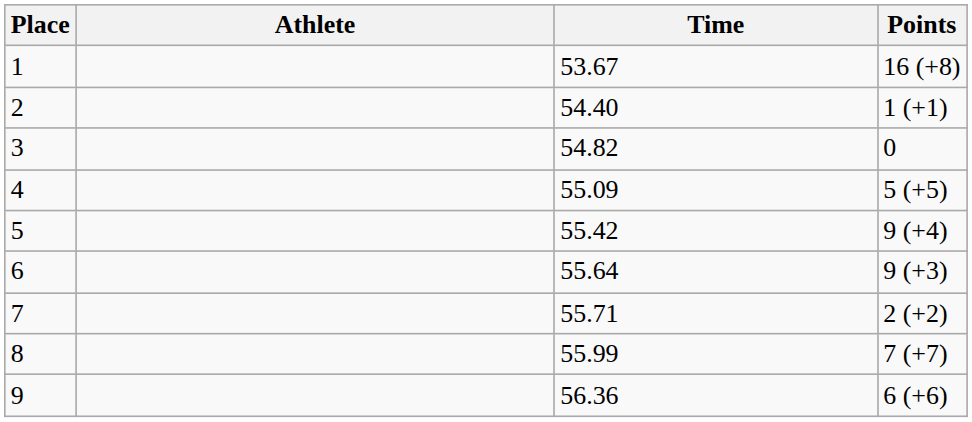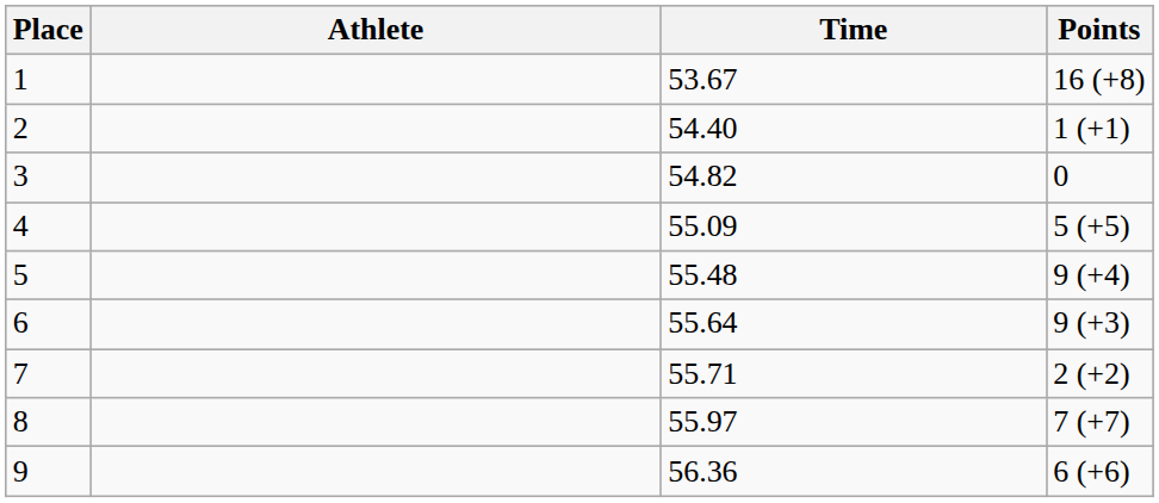5 | Time: 55.42 -> 55.48
8 | Time: 55.99 -> 55.97
